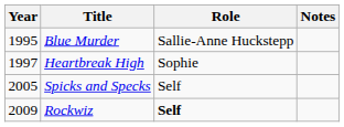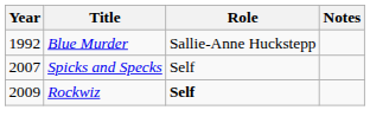Blue Murder | Year: 1995 -> 1992
- row: 1997 | Heartbreak High | Sophie
Spicks and Specks | Year: 2005 -> 2007
